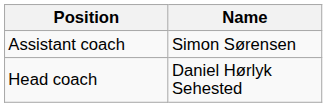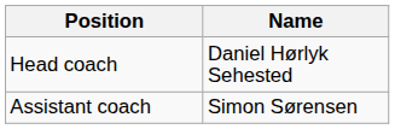rows swapped: Head coach <-> Assistant coach
